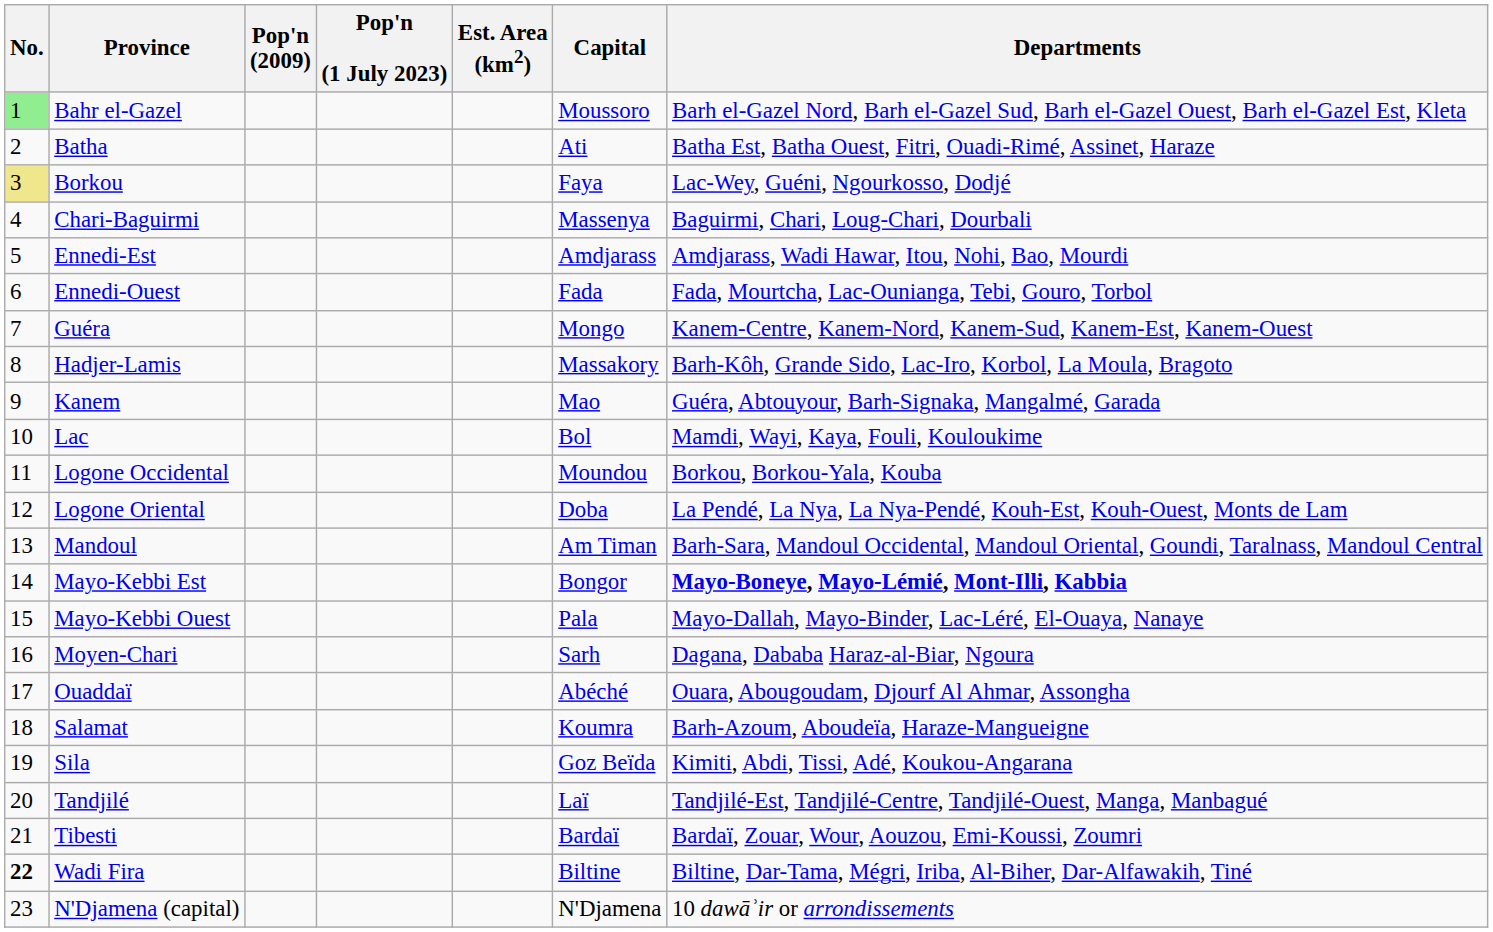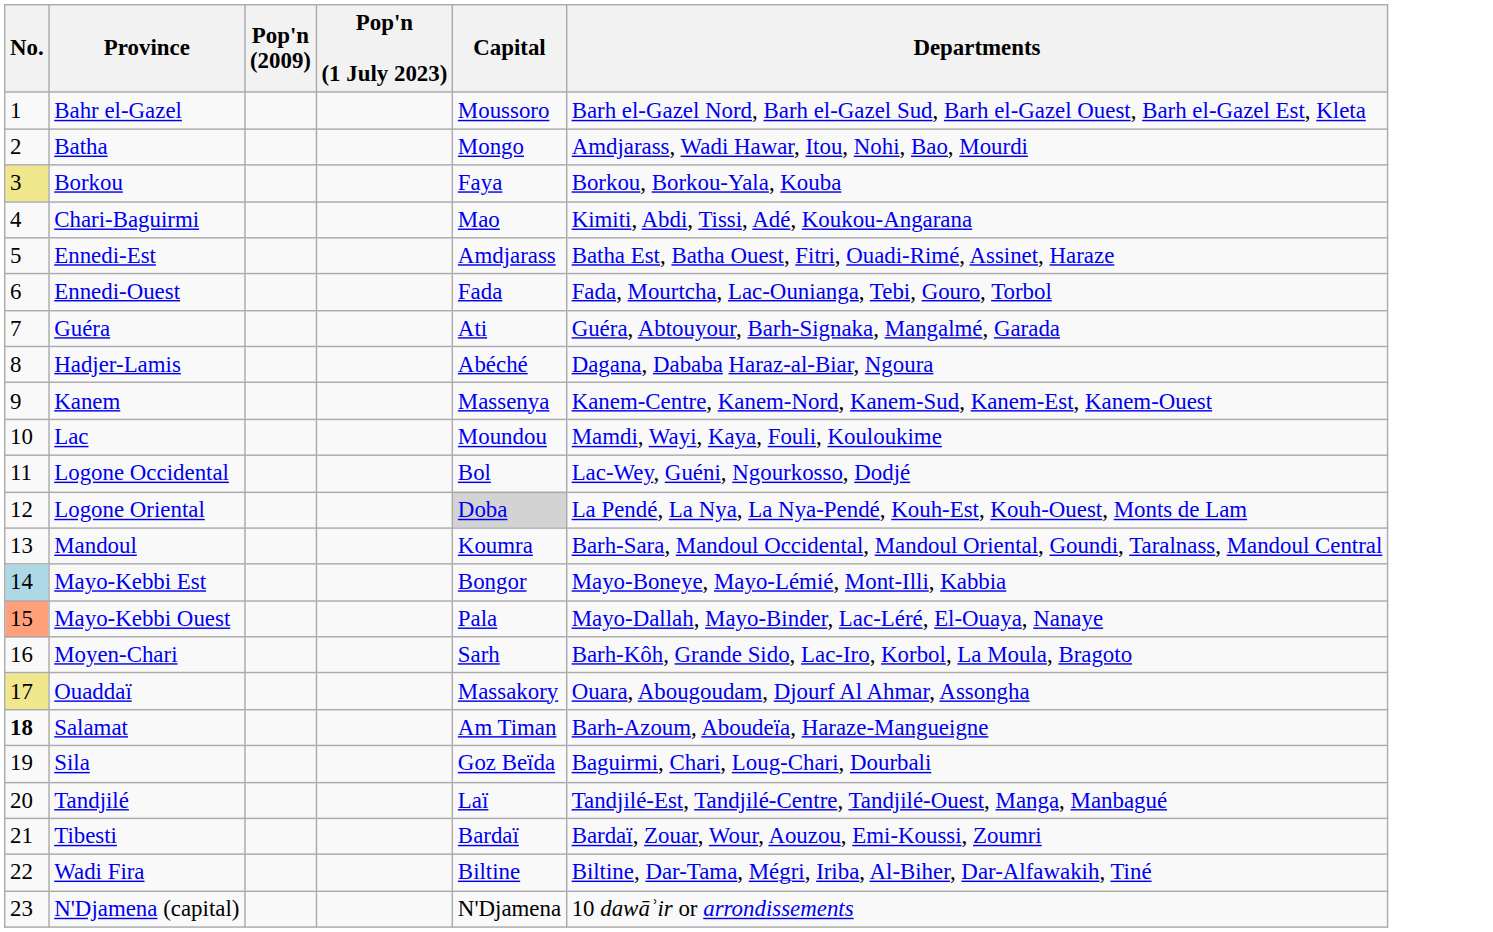- column: Est. Area (km2)
Bahr el-Gazel | No.: lightgreen background -> no background
Batha | Capital: Ati -> Mongo
Batha | Departments: Batha Est, Batha Ouest, Fitri, Ouadi-Rimé, Assinet, Haraze -> Amdjarass, Wadi Hawar, Itou, Nohi, Bao, Mourdi
Borkou | Departments: Lac-Wey, Guéni, Ngourkosso, Dodjé -> Borkou, Borkou-Yala, Kouba
Chari-Baguirmi | Capital: Massenya -> Mao
Chari-Baguirmi | Departments: Baguirmi, Chari, Loug-Chari, Dourbali -> Kimiti, Abdi, Tissi, Adé, Koukou-Angarana
Ennedi-Est | Departments: Amdjarass, Wadi Hawar, Itou, Nohi, Bao, Mourdi -> Batha Est, Batha Ouest, Fitri, Ouadi-Rimé, Assinet, Haraze
Guéra | Capital: Mongo -> Ati
Guéra | Departments: Kanem-Centre, Kanem-Nord, Kanem-Sud, Kanem-Est, Kanem-Ouest -> Guéra, Abtouyour, Barh-Signaka, Mangalmé, Garada
Hadjer-Lamis | Capital: Massakory -> Abéché
Hadjer-Lamis | Departments: Barh-Kôh, Grande Sido, Lac-Iro, Korbol, La Moula, Bragoto -> Dagana, Dababa Haraz-al-Biar, Ngoura
Kanem | Capital: Mao -> Massenya
Kanem | Departments: Guéra, Abtouyour, Barh-Signaka, Mangalmé, Garada -> Kanem-Centre, Kanem-Nord, Kanem-Sud, Kanem-Est, Kanem-Ouest
Lac | Capital: Bol -> Moundou
Logone Occidental | Capital: Moundou -> Bol
Logone Occidental | Departments: Borkou, Borkou-Yala, Kouba -> Lac-Wey, Guéni, Ngourkosso, Dodjé
Logone Oriental | Capital: no background -> lightgrey background
Mandoul | Capital: Am Timan -> Koumra
Mayo-Kebbi Est | No.: no background -> lightblue background
Mayo-Kebbi Est | Departments: bold -> normal
Mayo-Kebbi Ouest | No.: no background -> lightsalmon background
Moyen-Chari | Departments: Dagana, Dababa Haraz-al-Biar, Ngoura -> Barh-Kôh, Grande Sido, Lac-Iro, Korbol, La Moula, Bragoto
Ouaddaï | No.: no background -> khaki background
Ouaddaï | Capital: Abéché -> Massakory
Salamat | No.: normal -> bold
Salamat | Capital: Koumra -> Am Timan
Sila | Departments: Kimiti, Abdi, Tissi, Adé, Koukou-Angarana -> Baguirmi, Chari, Loug-Chari, Dourbali
Wadi Fira | No.: bold -> normal
